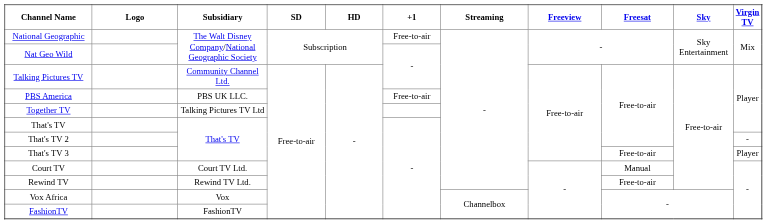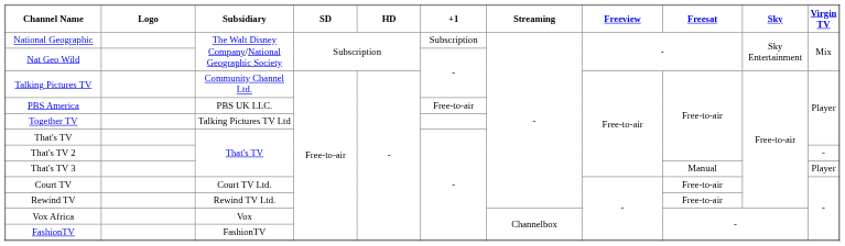National Geographic | +1: Free-to-air -> Subscription
That's TV 3 | Freesat: Free-to-air -> Manual
Court TV | Freesat: Manual -> Free-to-air
